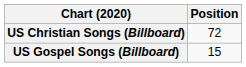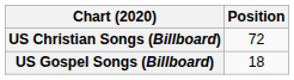US Gospel Songs (Billboard) | Position: 15 -> 18
